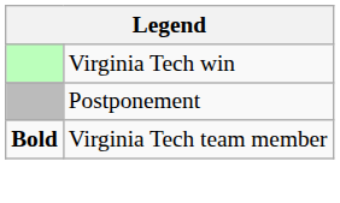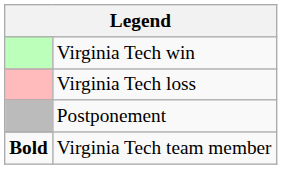+ row: Virginia Tech loss
